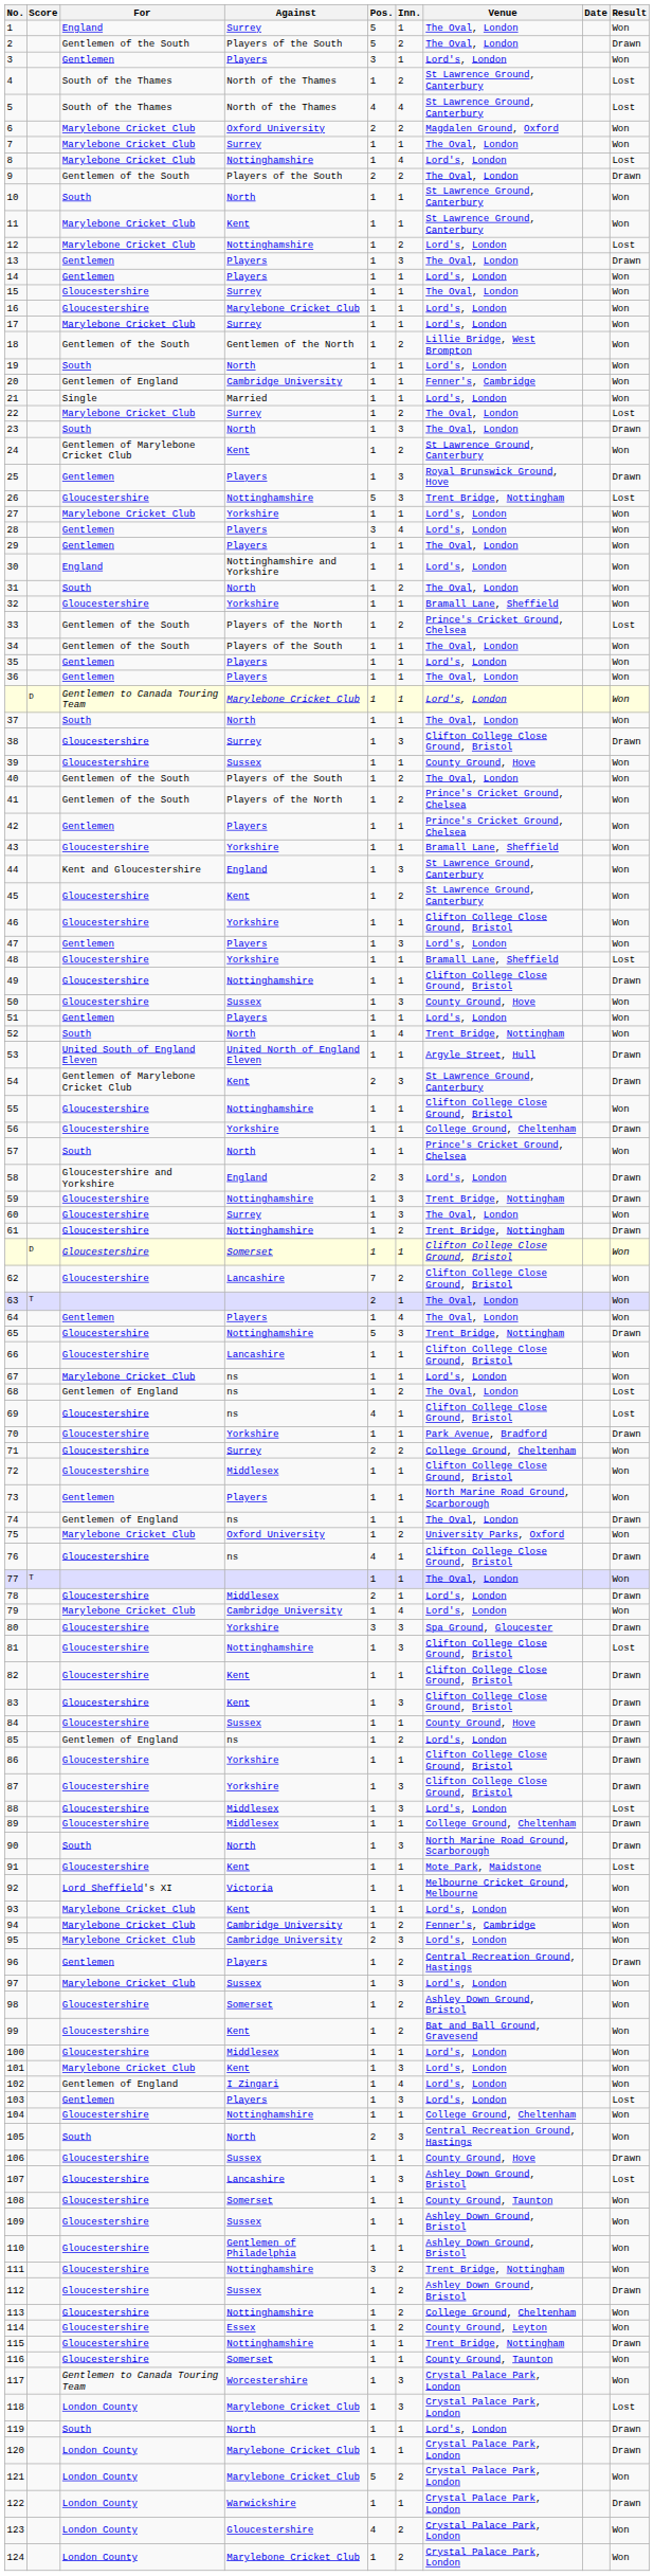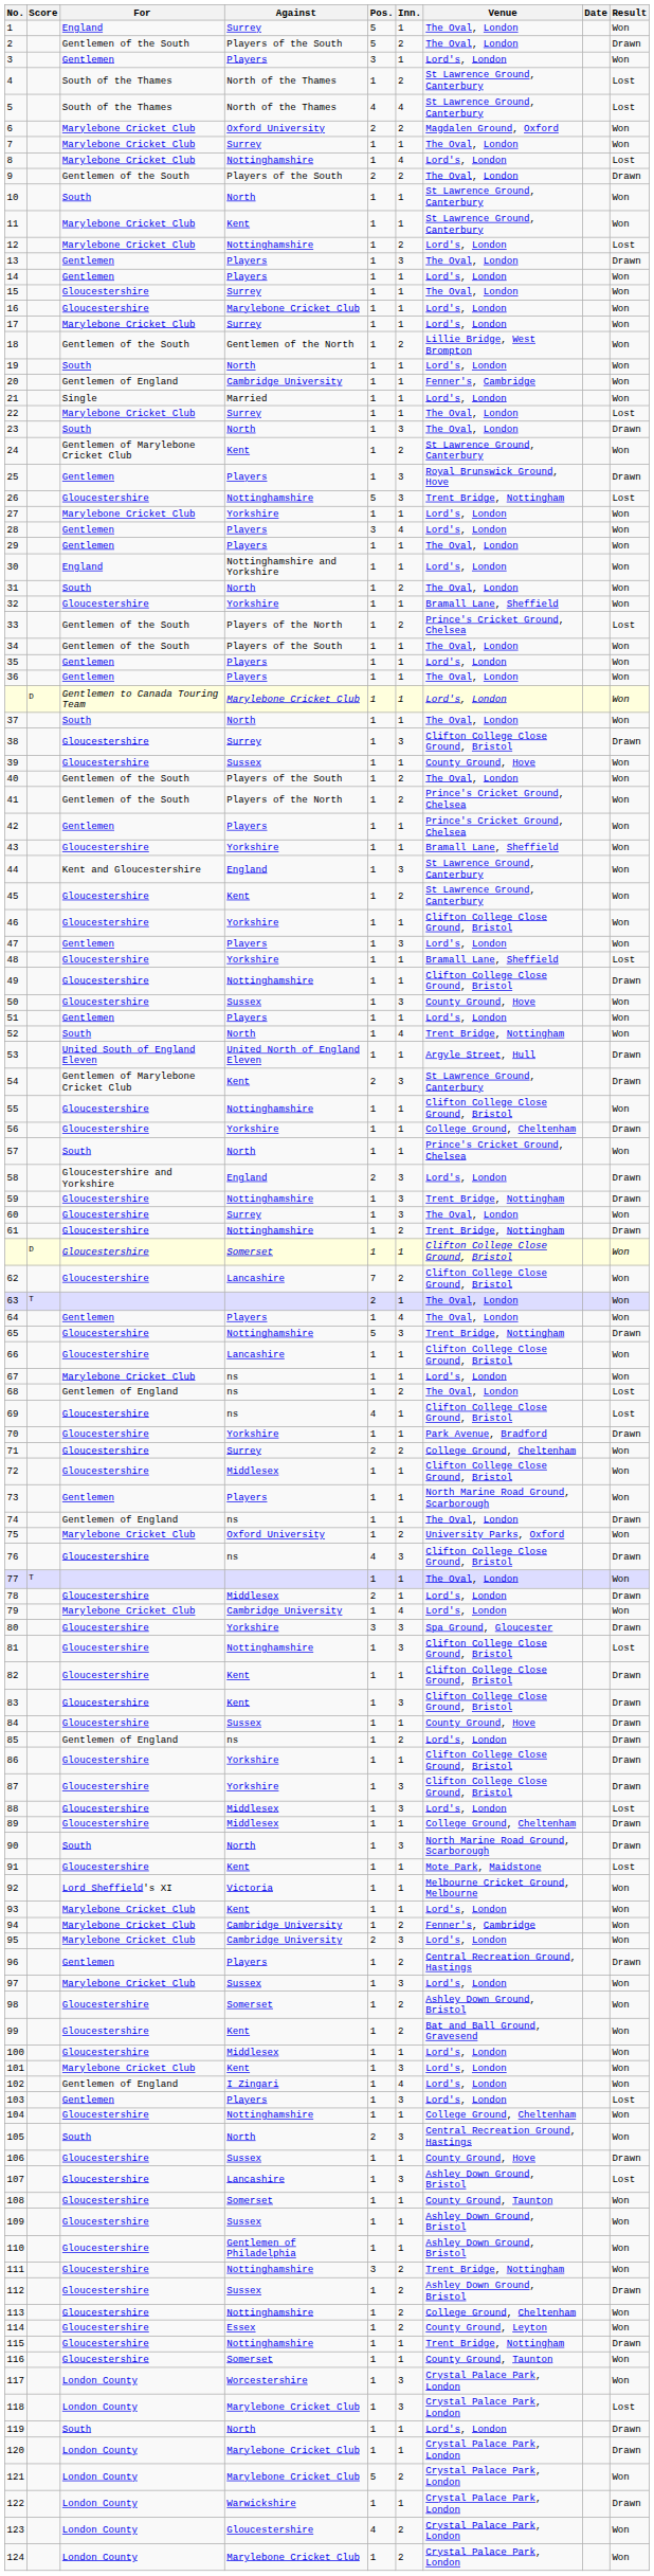22 | Inn.: 2 -> 1
76 | Inn.: 1 -> 3
117 | For: Gentlemen to Canada Touring Team -> London County
